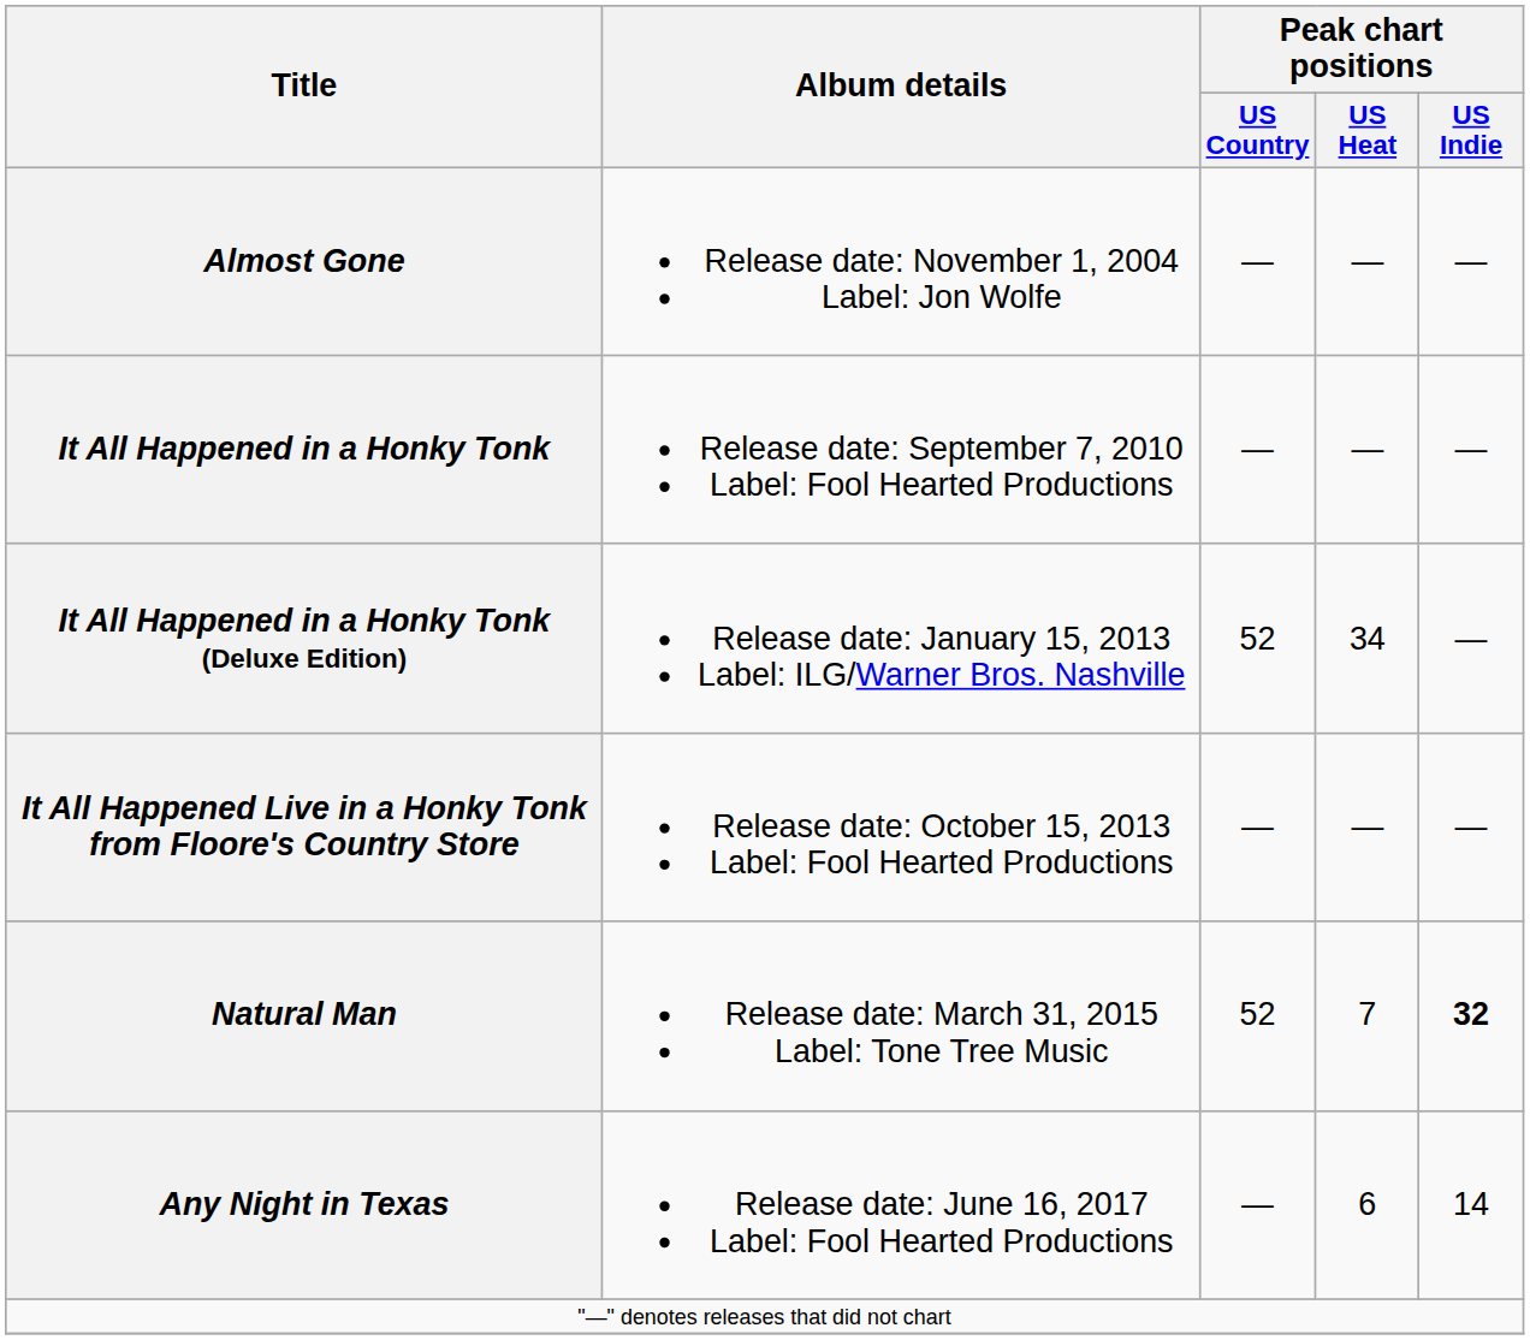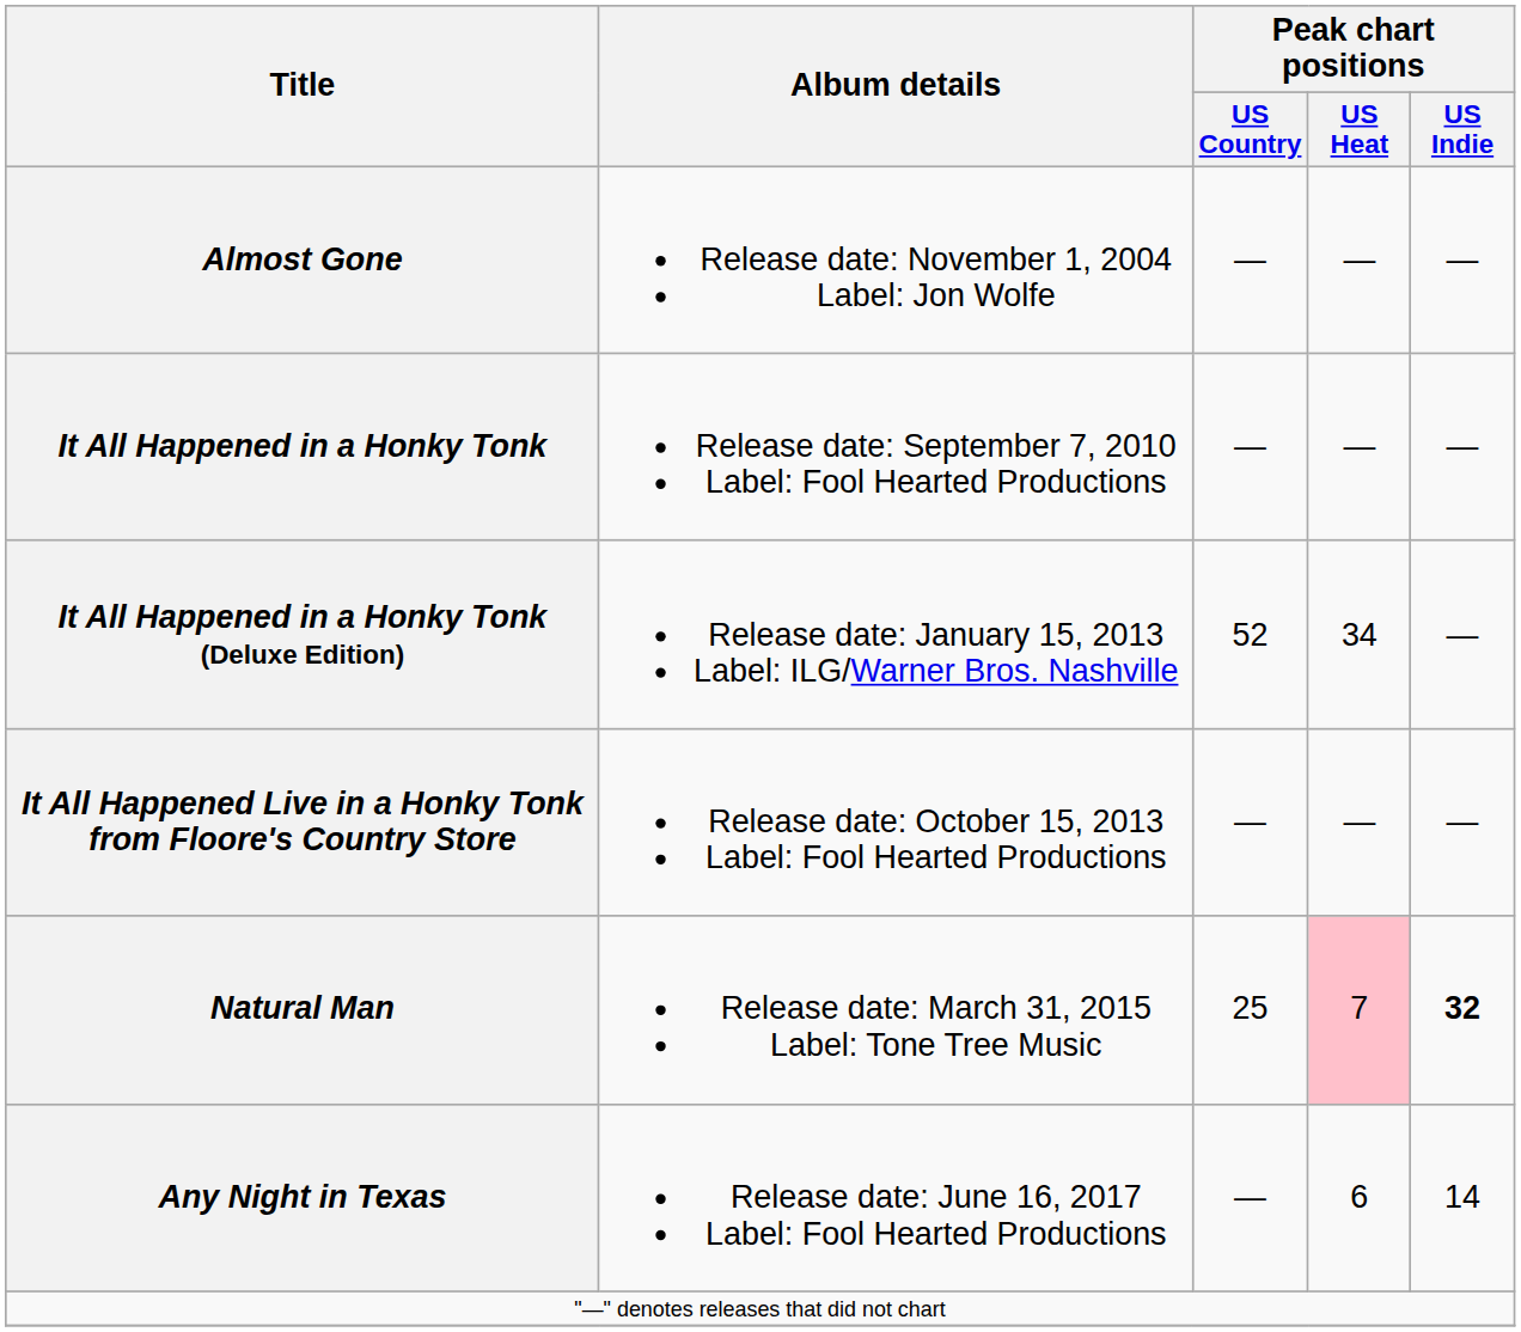Natural Man | Peak chart positions / US Country: 52 -> 25
Natural Man | Peak chart positions / US Heat: no background -> pink background
